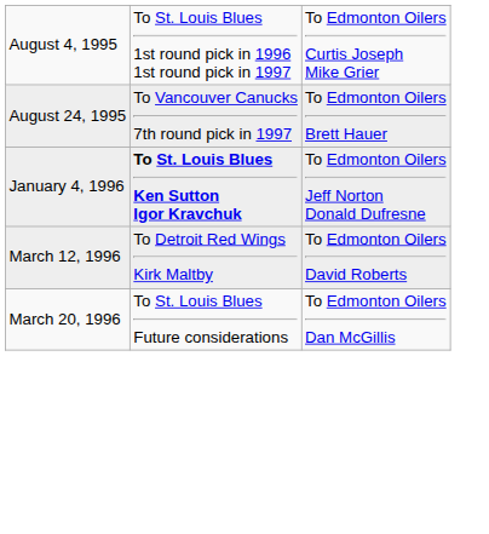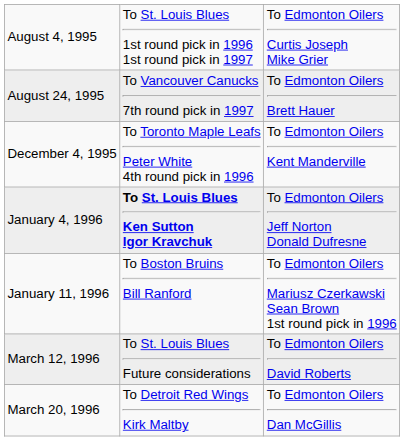+ row: December 4, 1995 | To Toronto Maple Leafs Peter White 4th round pick in 1996 | To Edmonton Oilers Kent Manderville
+ row: January 11, 1996 | To Boston Bruins Bill Ranford | To Edmonton Oilers Mariusz Czerkawski Sean Brown 1st round pick in 1996
March 12, 1996 | column 2: To Detroit Red Wings Kirk Maltby -> To St. Louis Blues Future considerations
March 20, 1996 | column 2: To St. Louis Blues Future considerations -> To Detroit Red Wings Kirk Maltby
